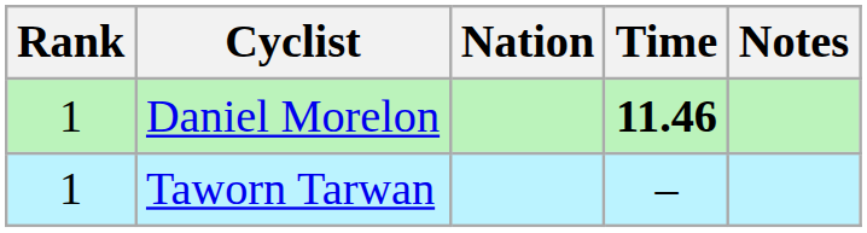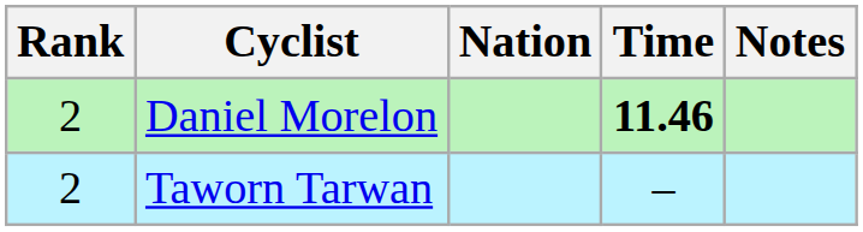Daniel Morelon | Rank: 1 -> 2
Taworn Tarwan | Rank: 1 -> 2
